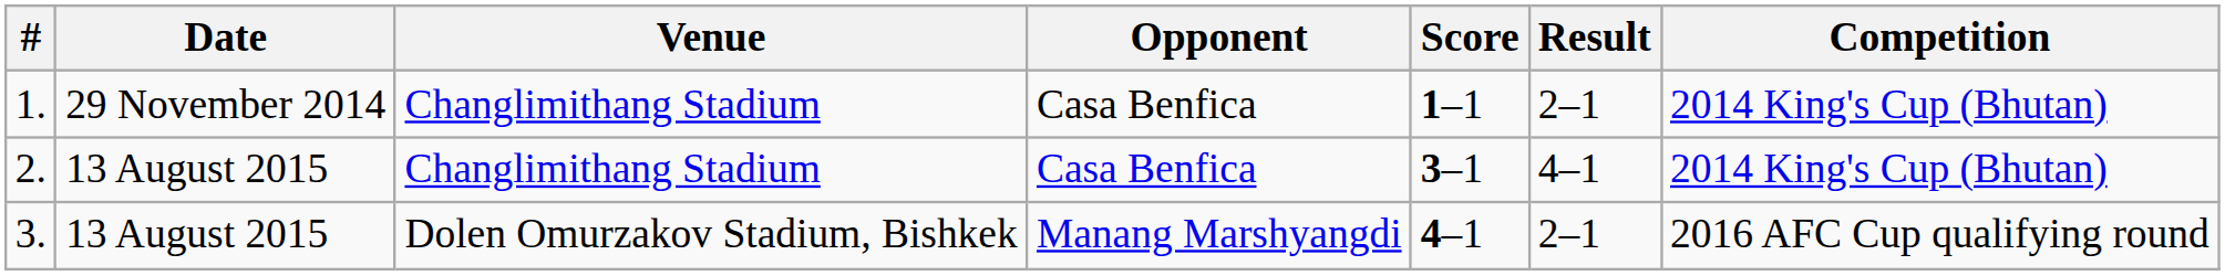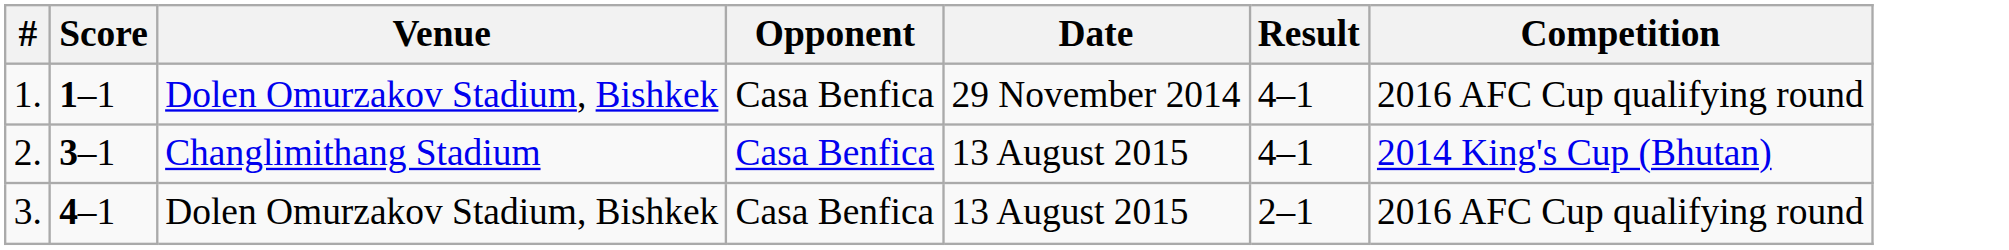columns swapped: Date <-> Score
1. | Venue: Changlimithang Stadium -> Dolen Omurzakov Stadium, Bishkek
1. | Result: 2–1 -> 4–1
1. | Competition: 2014 King's Cup (Bhutan) -> 2016 AFC Cup qualifying round
3. | Opponent: Manang Marshyangdi -> Casa Benfica
